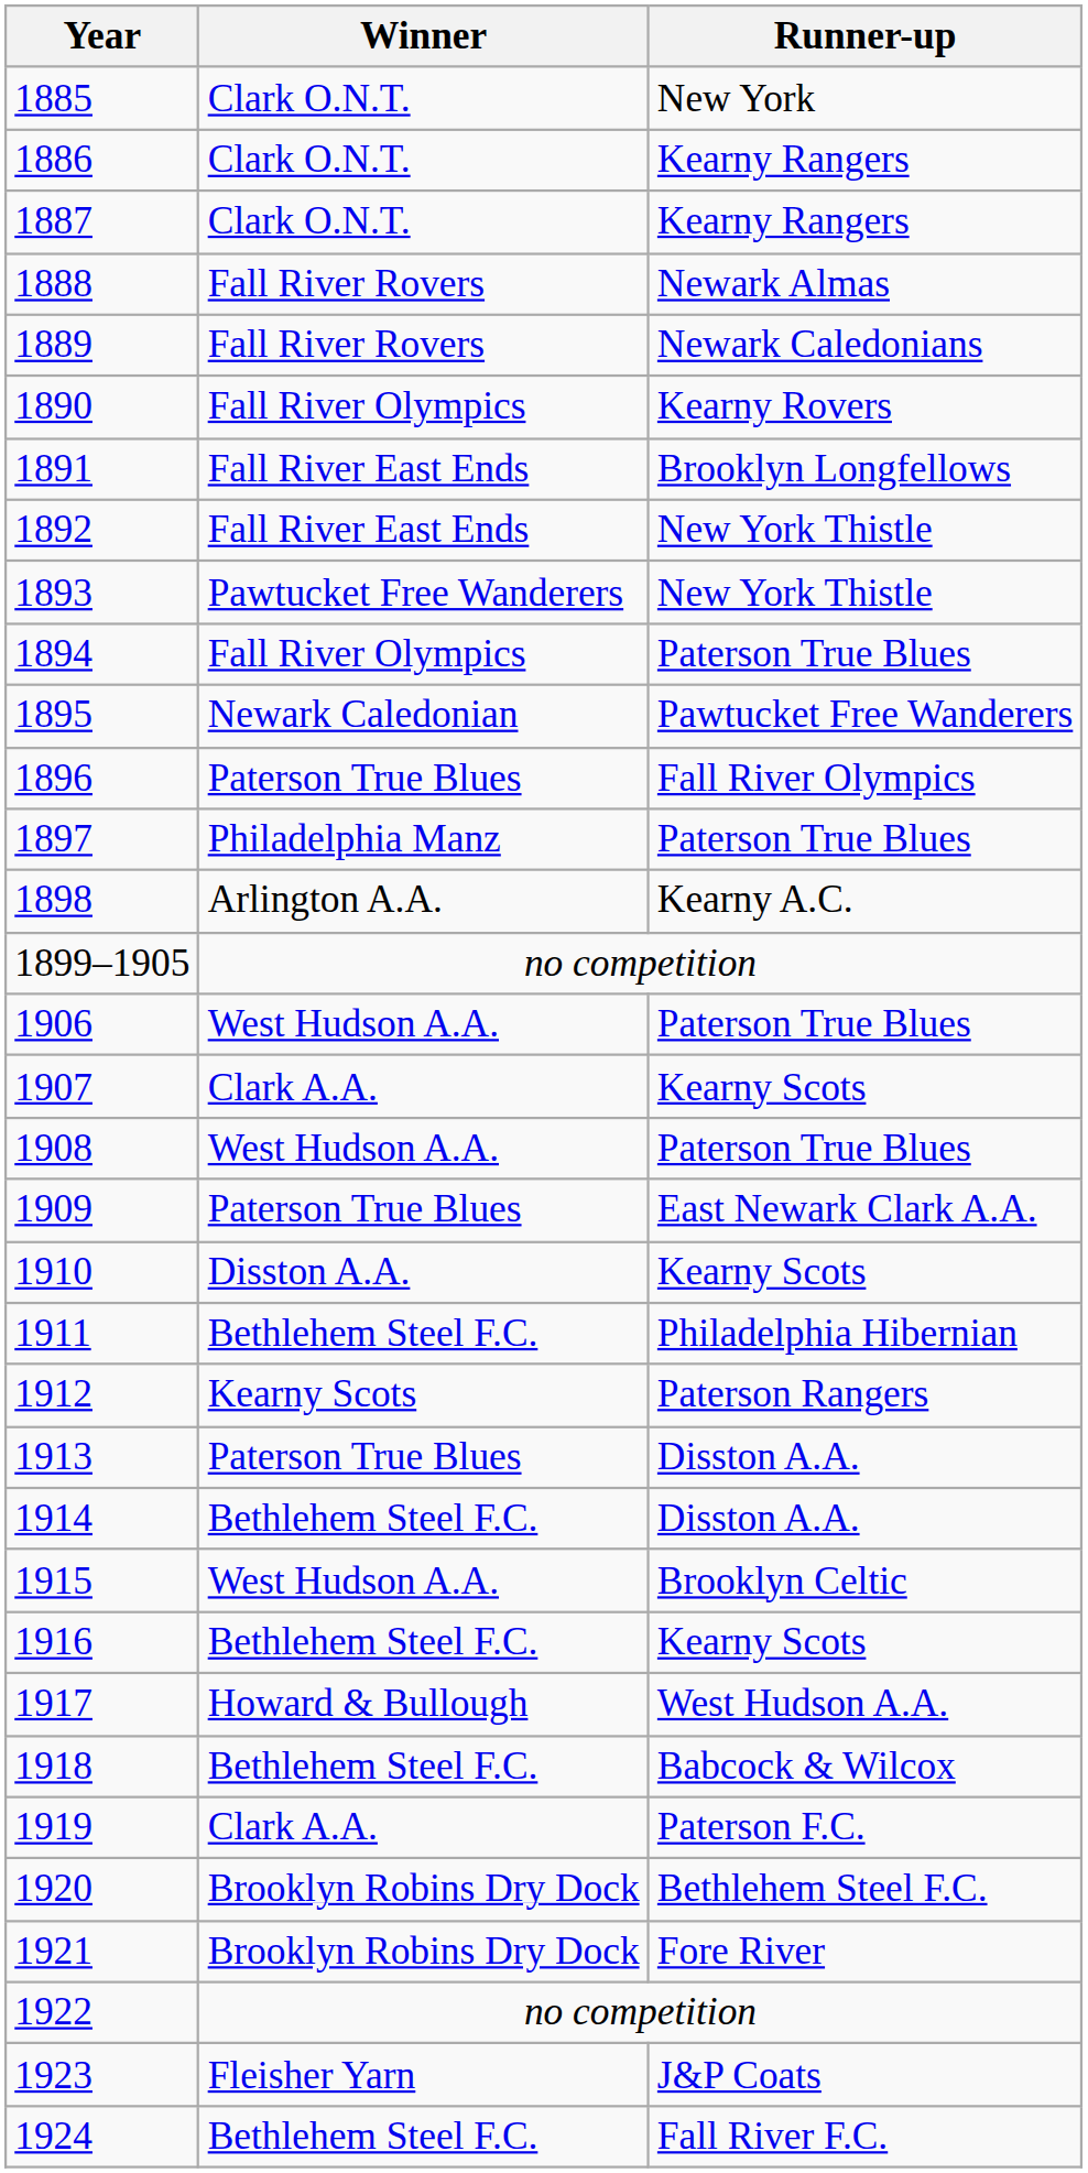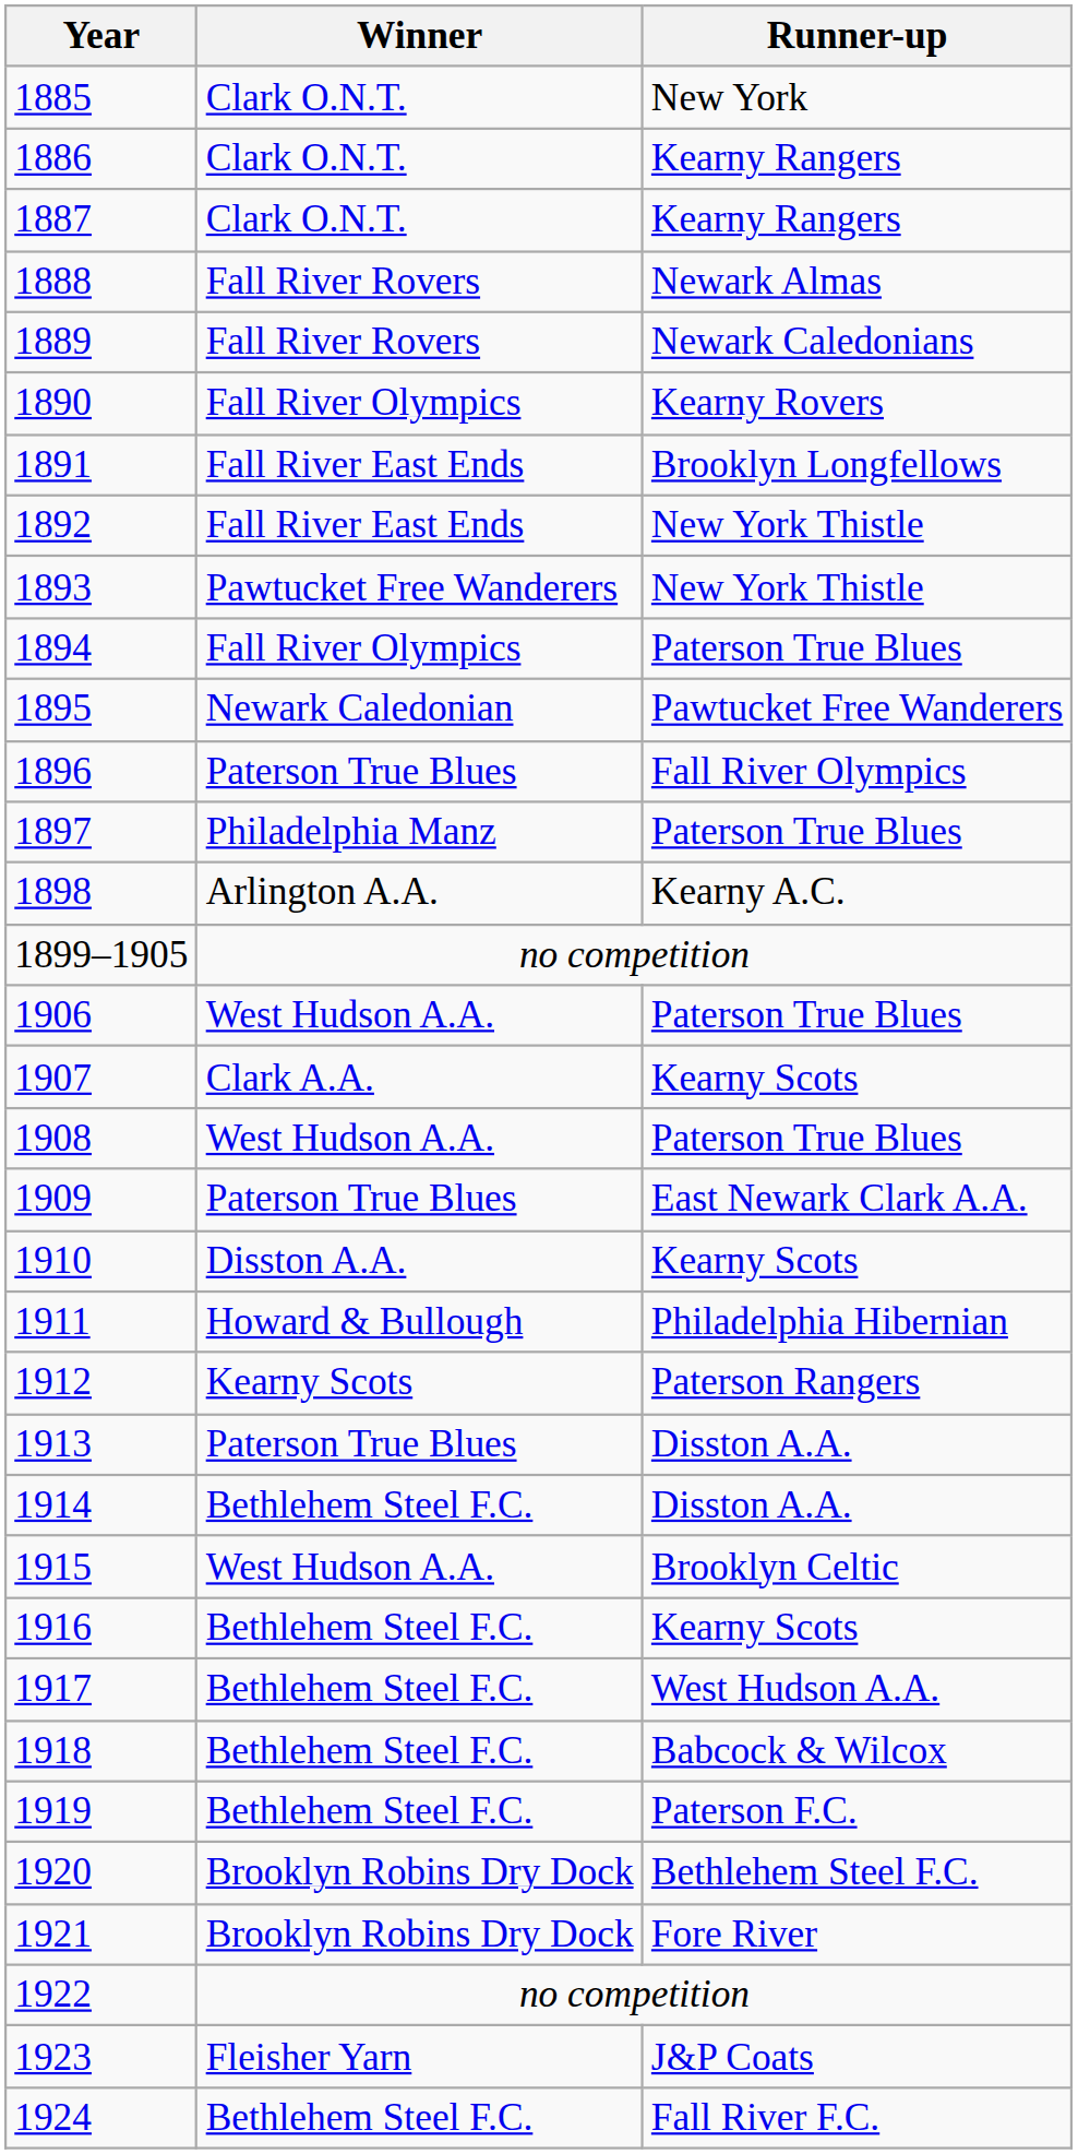1911 | Winner: Bethlehem Steel F.C. -> Howard & Bullough
1917 | Winner: Howard & Bullough -> Bethlehem Steel F.C.
1919 | Winner: Clark A.A. -> Bethlehem Steel F.C.
